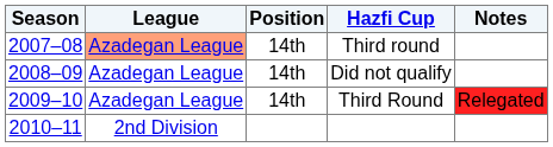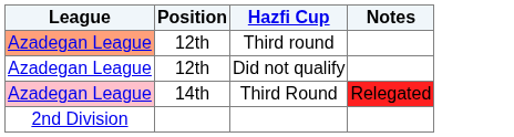- column: Season | 2007–08 | 2008–09 | 2009–10 | 2010–11
Third round | Position: 14th -> 12th
Did not qualify | Position: 14th -> 12th
Third Round | League: no background -> pink background
